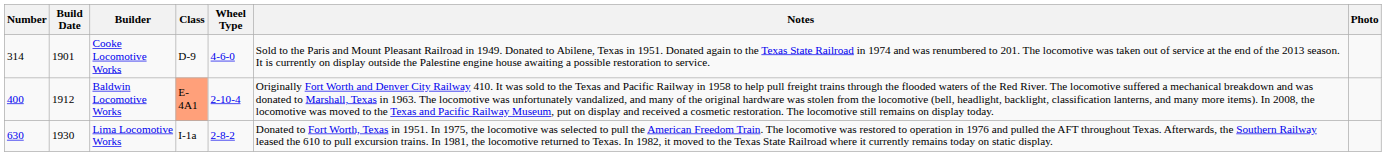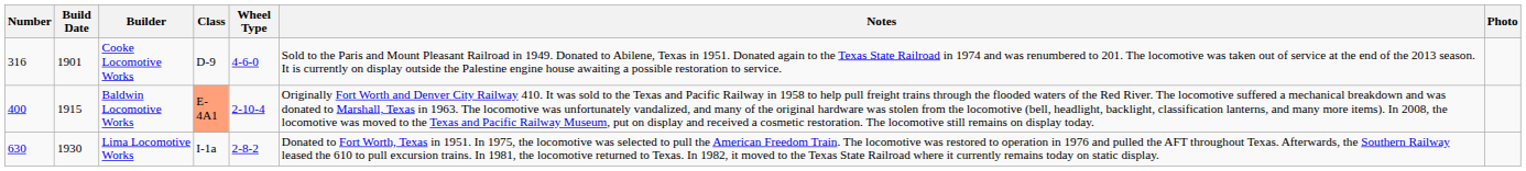Cooke Locomotive Works | Number: 314 -> 316
Baldwin Locomotive Works | Build Date: 1912 -> 1915
